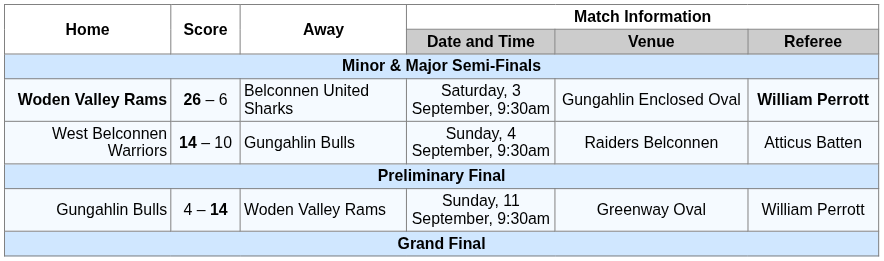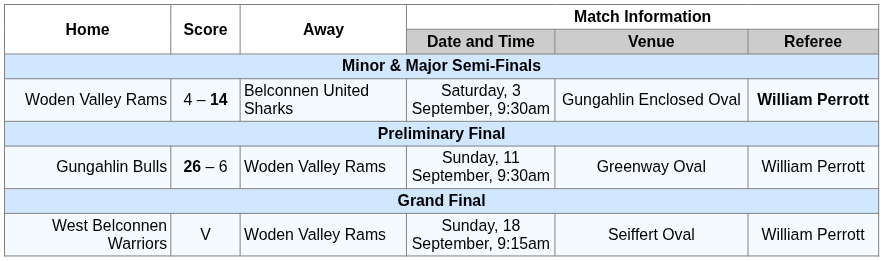Saturday, 3 September, 9:30am | Home: bold -> normal
Saturday, 3 September, 9:30am | Score: 26 – 6 -> 4 – 14
- row: West Belconnen Warriors | 14 – 10 | Gungahlin Bulls | Sunday, 4 September, 9:30am | Raiders Belconnen | Atticus Batten
Sunday, 11 September, 9:30am | Score: 4 – 14 -> 26 – 6
+ row: West Belconnen Warriors | V | Woden Valley Rams | Sunday, 18 September, 9:15am | Seiffert Oval | William Perrott
